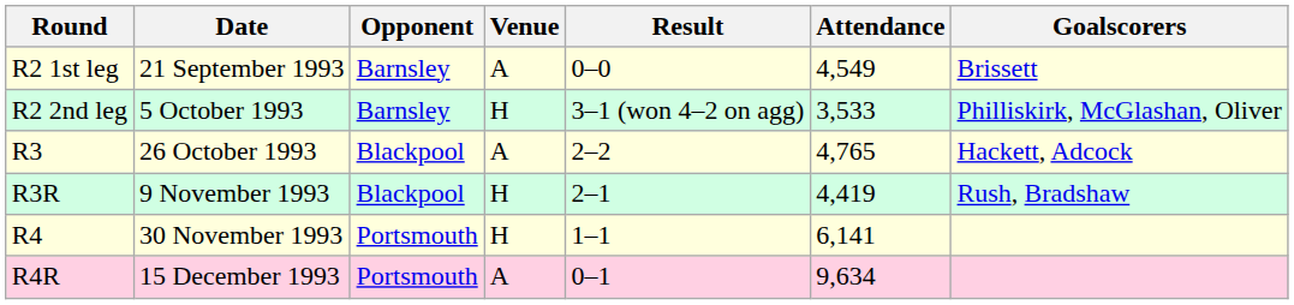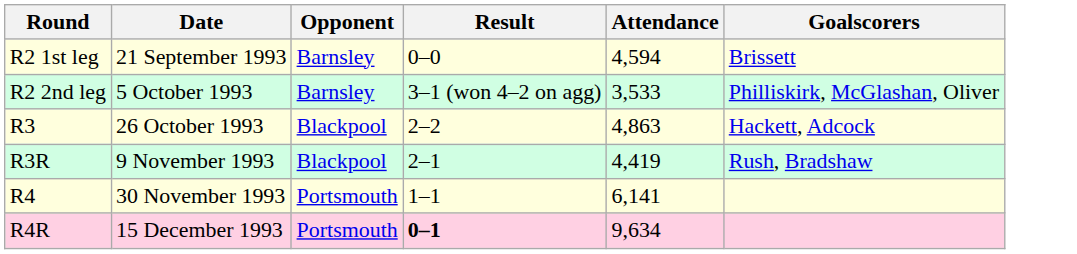- column: Venue | A | H | A | H | H | A
R2 1st leg | Attendance: 4,549 -> 4,594
R3 | Attendance: 4,765 -> 4,863
R4R | Result: normal -> bold
